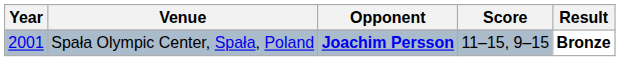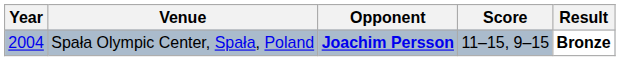Spała Olympic Center, Spała, Poland | Year: 2001 -> 2004
